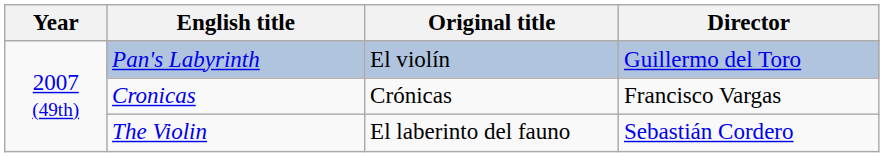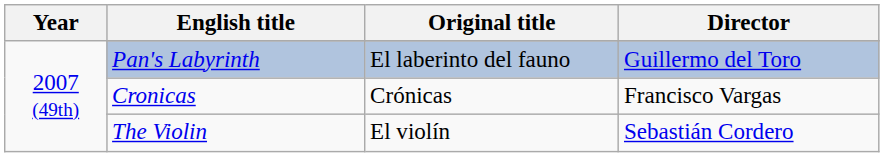Pan's Labyrinth | Original title: El violín -> El laberinto del fauno
The Violin | Original title: El laberinto del fauno -> El violín
